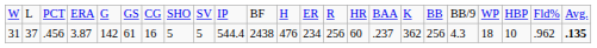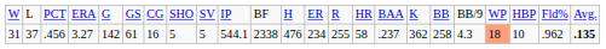31 | column 4: 3.87 -> 3.27
31 | column 10: 544.4 -> 544.1
31 | column 11: 2438 -> 2338
31 | column 14: 256 -> 255
31 | column 15: 60 -> 58
31 | column 18: 256 -> 258
31 | column 20: no background -> lightsalmon background
